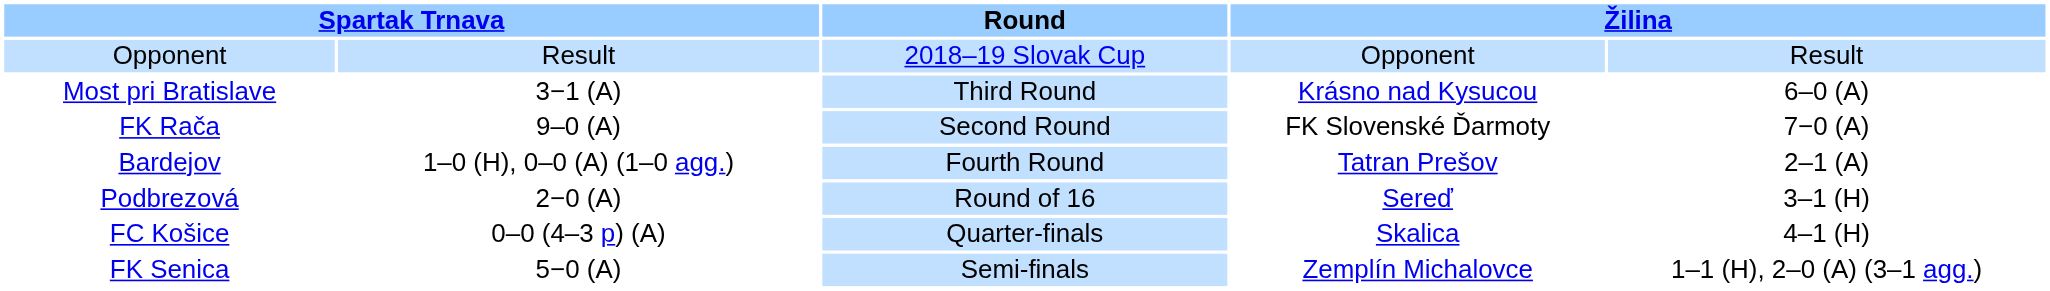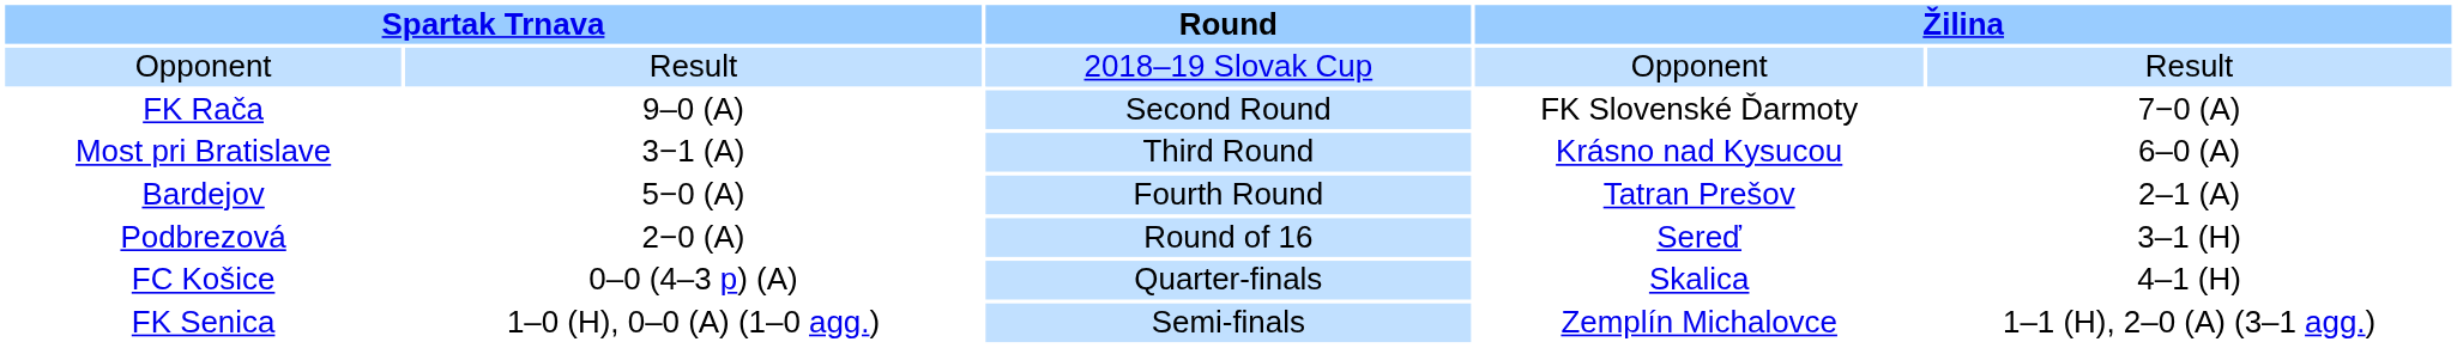rows swapped: FK Rača <-> Most pri Bratislave
Bardejov | column 2: 1–0 (H), 0–0 (A) (1–0 agg.) -> 5−0 (A)
FK Senica | column 2: 5−0 (A) -> 1–0 (H), 0–0 (A) (1–0 agg.)
